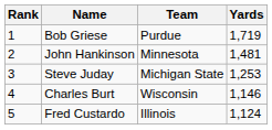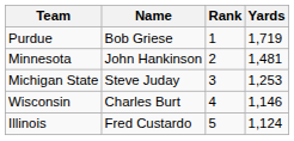columns swapped: Rank <-> Team
